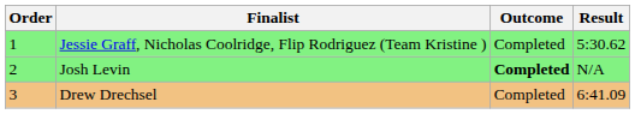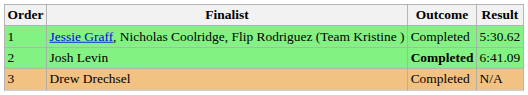Josh Levin | Result: N/A -> 6:41.09
Drew Drechsel | Result: 6:41.09 -> N/A
